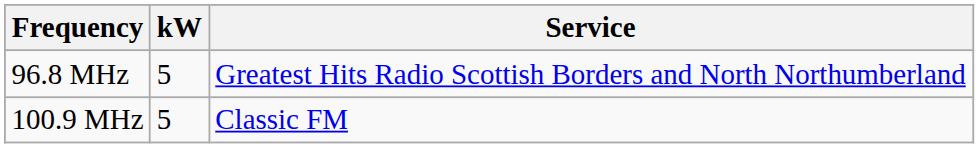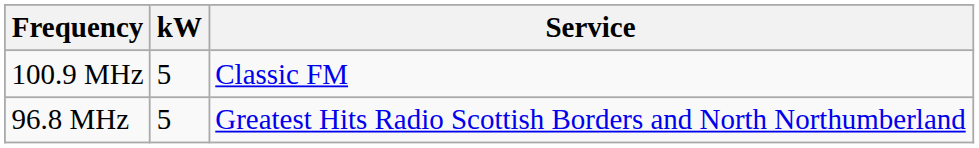rows swapped: 96.8 MHz <-> 100.9 MHz
